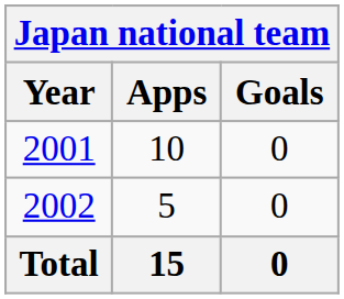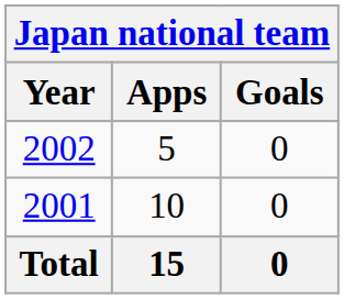rows swapped: 2001 <-> 2002
